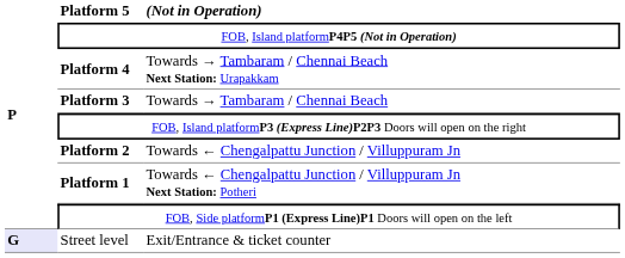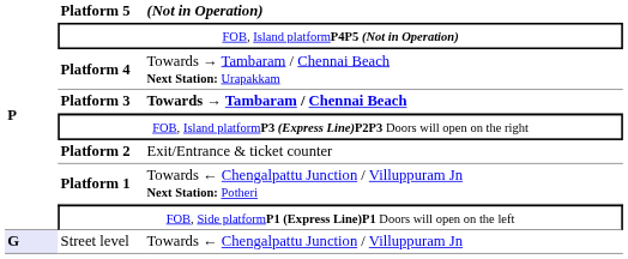Platform 3 | column 3: normal -> bold
Platform 2 | column 3: Towards ← Chengalpattu Junction / Villuppuram Jn -> Exit/Entrance & ticket counter
Street level | column 3: Exit/Entrance & ticket counter -> Towards ← Chengalpattu Junction / Villuppuram Jn
